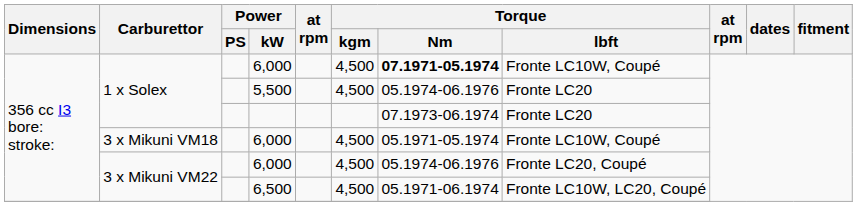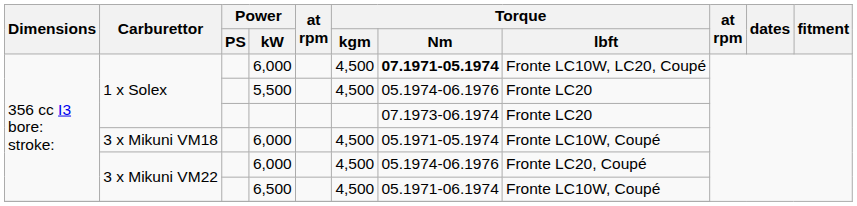1 x Solex / 6,000 | Torque / lbft: Fronte LC10W, Coupé -> Fronte LC10W, LC20, Coupé
6,500 | Torque / lbft: Fronte LC10W, LC20, Coupé -> Fronte LC10W, Coupé
